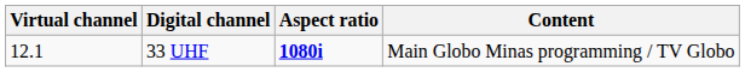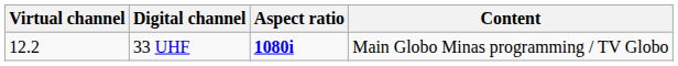33 UHF | Virtual channel: 12.1 -> 12.2
